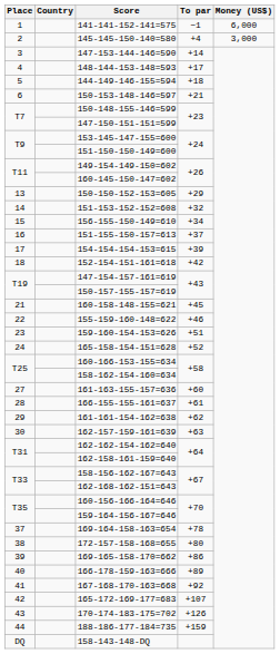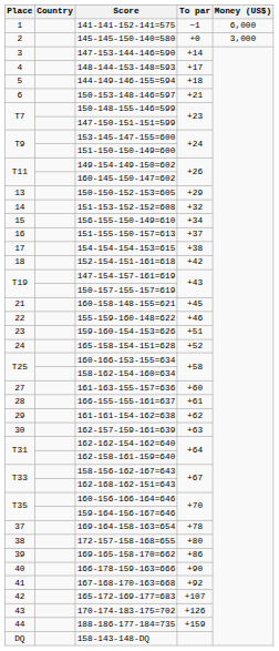145-145-150-140=580 | To par: +4 -> +0
154-154-154-153=615 | To par: +39 -> +38
166-178-159-163=666 | To par: +89 -> +90
